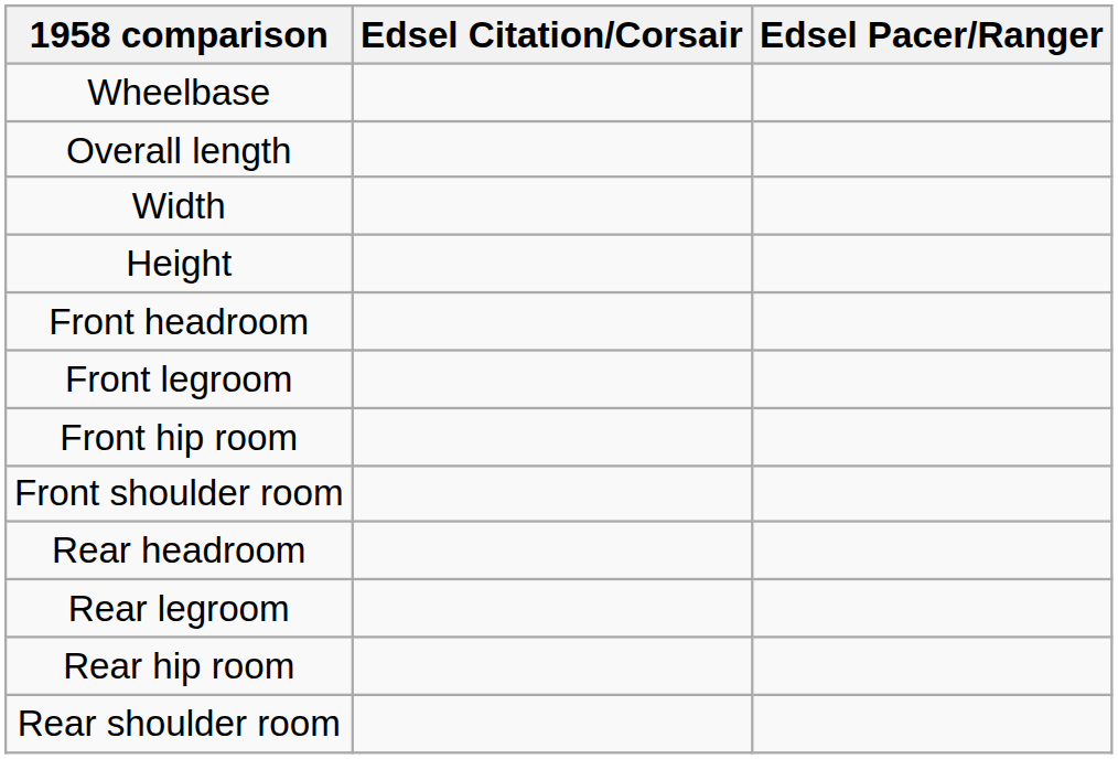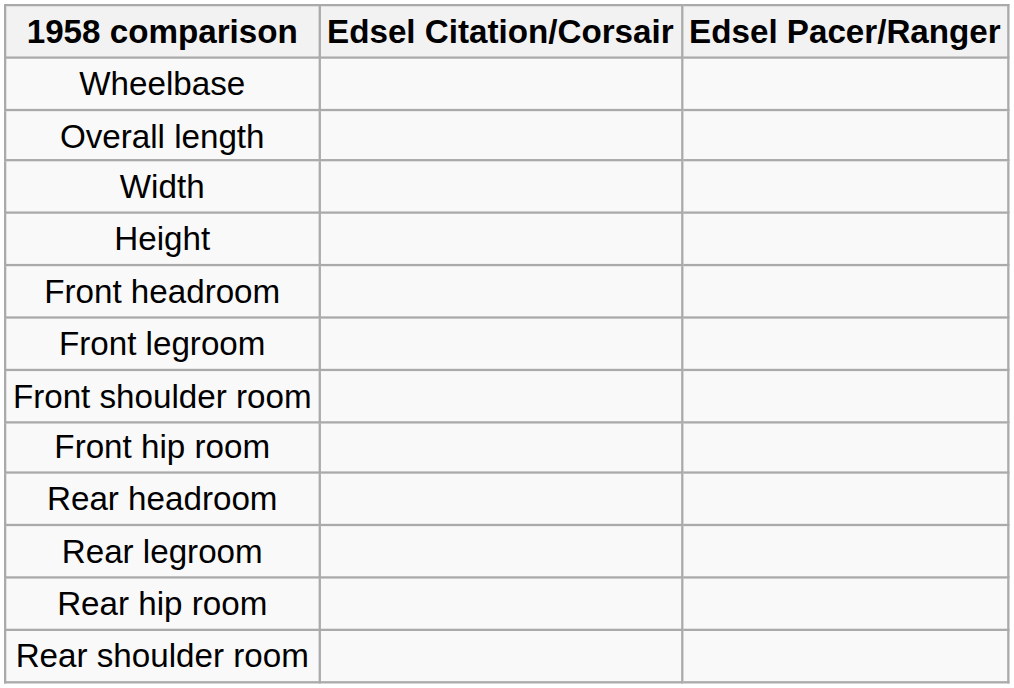rows swapped: Front hip room <-> Front shoulder room
